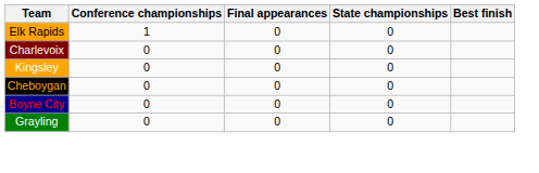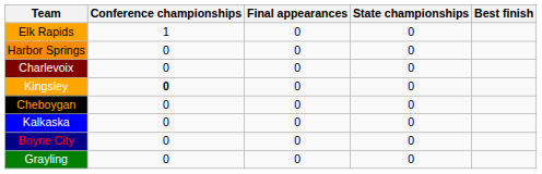+ row: Harbor Springs | 0 | 0 | 0
Kingsley | Conference championships: normal -> bold
+ row: Kalkaska | 0 | 0 | 0
